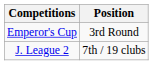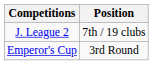rows swapped: J. League 2 <-> Emperor's Cup
